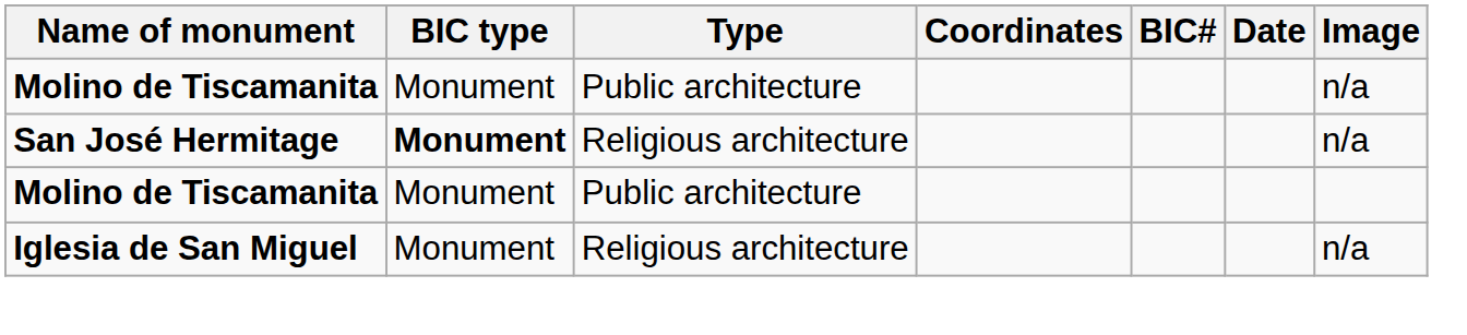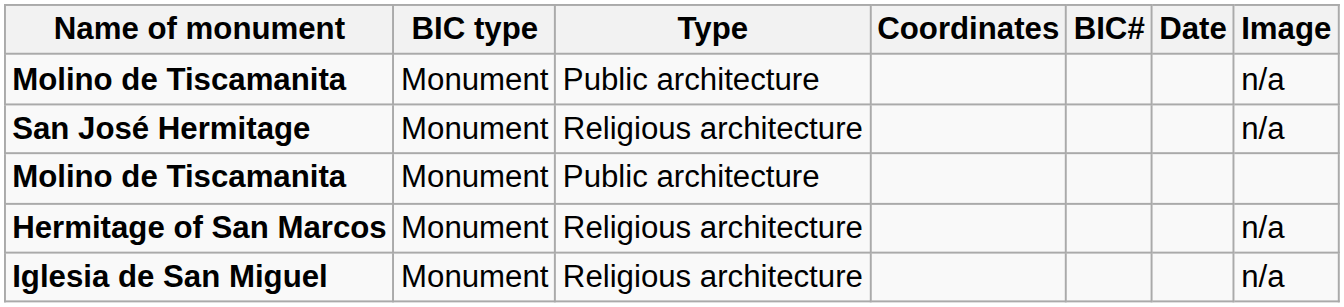San José Hermitage | BIC type: bold -> normal
+ row: Hermitage of San Marcos | Monument | Religious architecture | n/a
